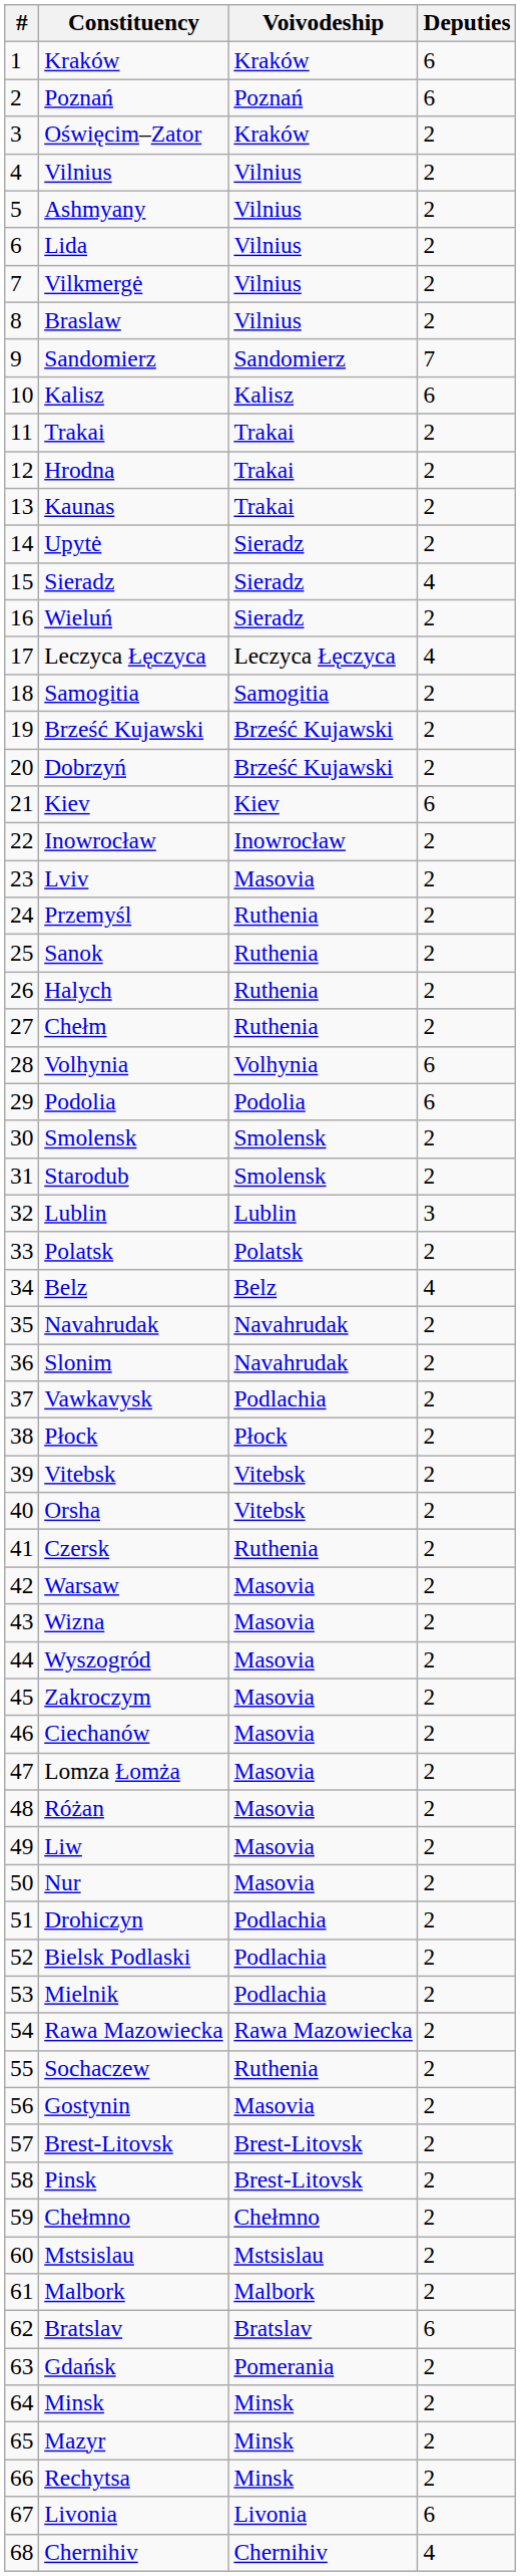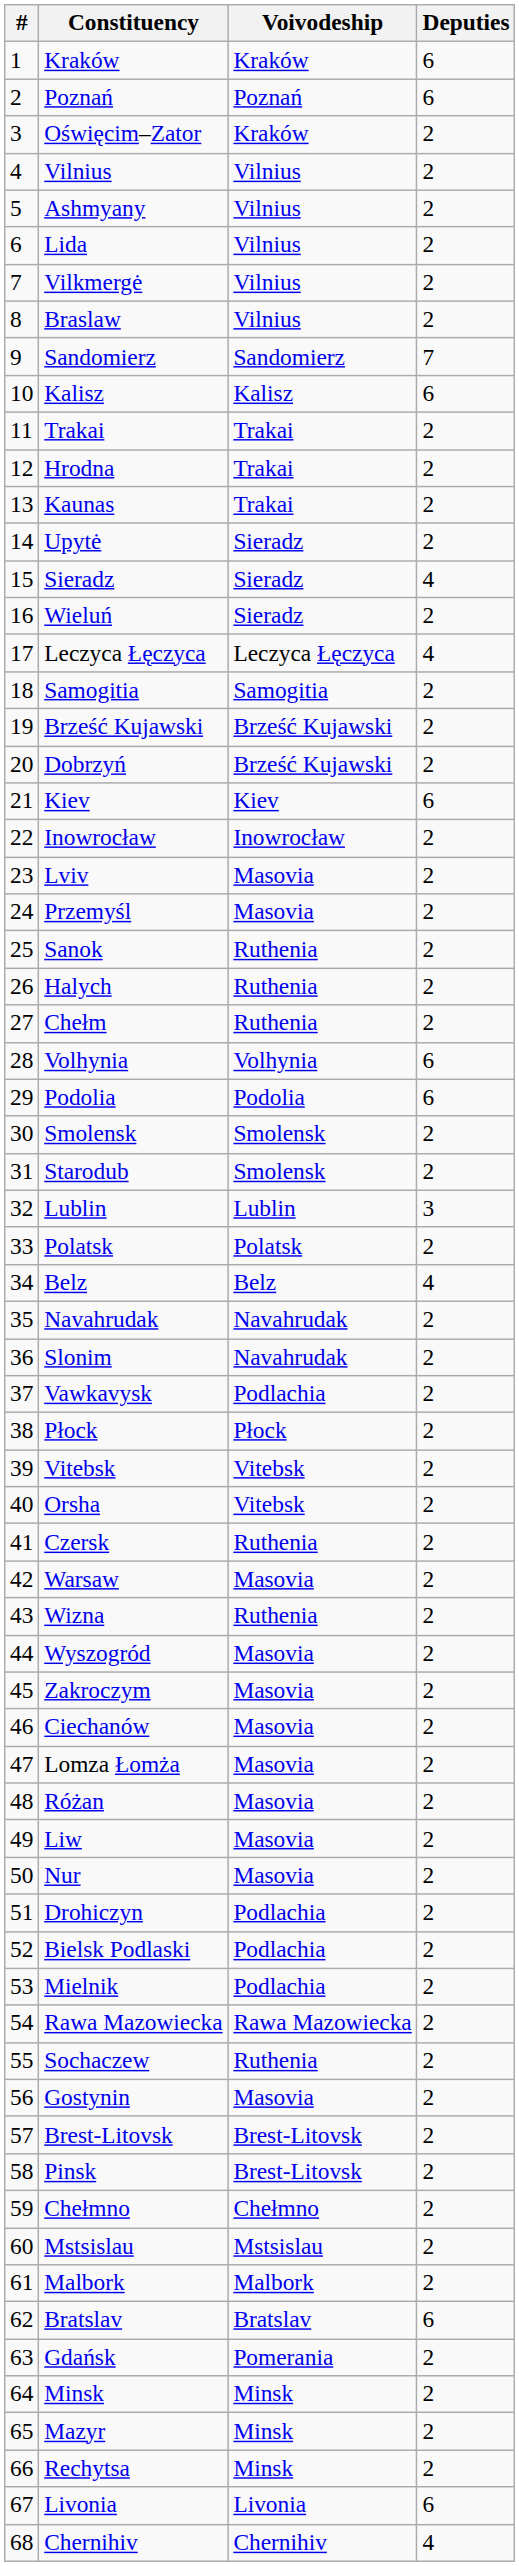Przemyśl | Voivodeship: Ruthenia -> Masovia
Wizna | Voivodeship: Masovia -> Ruthenia
